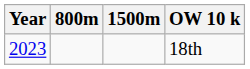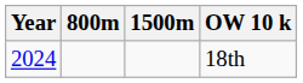18th | Year: 2023 -> 2024
